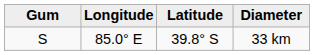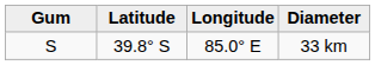columns swapped: Latitude <-> Longitude
